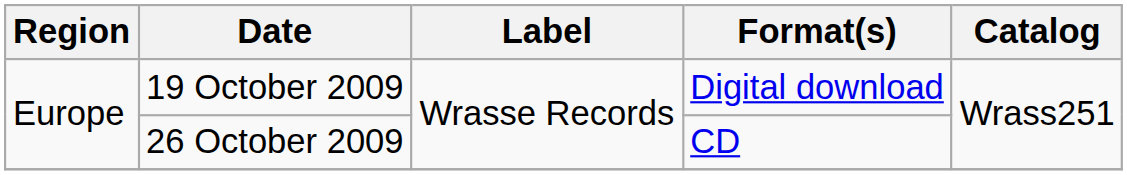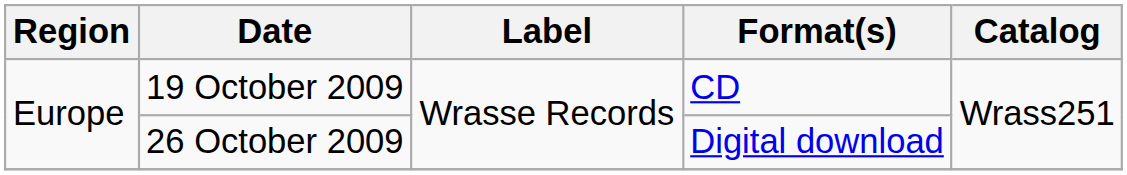19 October 2009 | Format(s): Digital download -> CD
26 October 2009 | Format(s): CD -> Digital download
